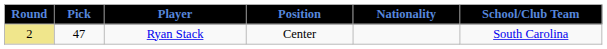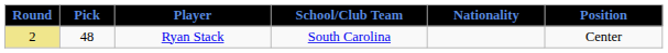columns swapped: Position <-> School/Club Team
Ryan Stack | Pick: 47 -> 48
